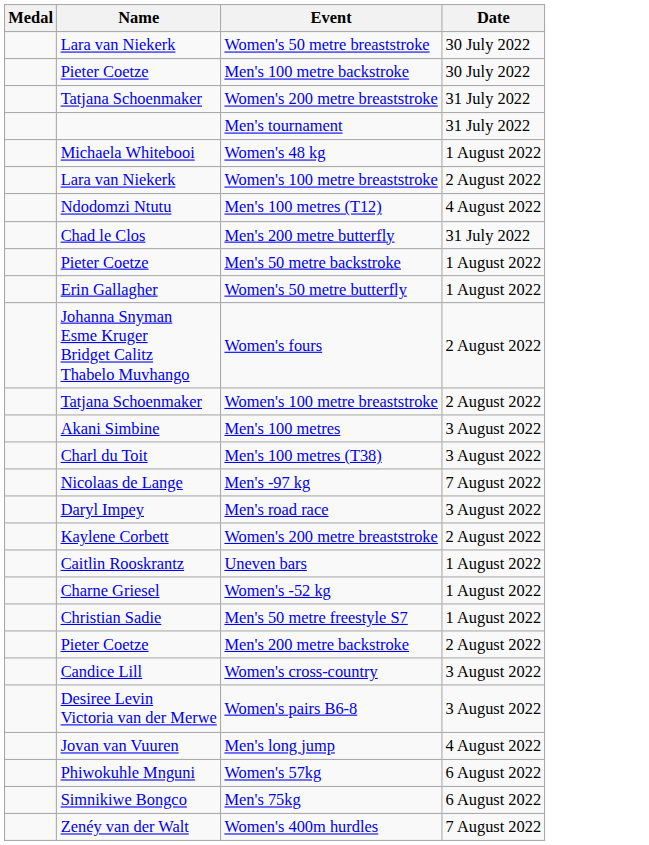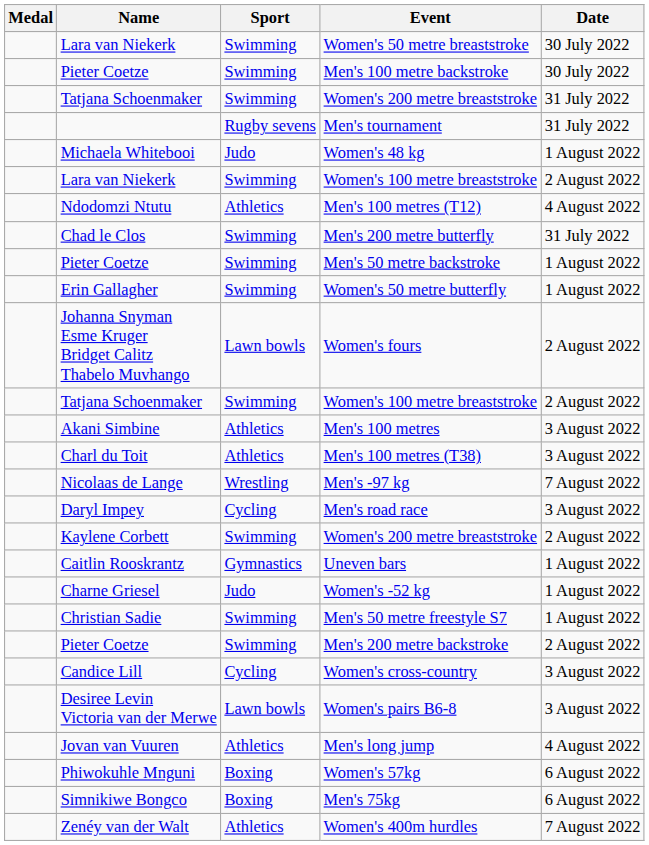+ column: Sport | Swimming | Swimming | Swimming | Rugby sevens | Judo | Swimming | Athletics | Swimming | Swimming | Swimming | Lawn bowls | Swimming | Athletics | Athletics | Wrestling | Cycling | Swimming | Gymnastics | Judo | Swimming | Swimming | Cycling | Lawn bowls | Athletics | Boxing | Boxing | Athletics
